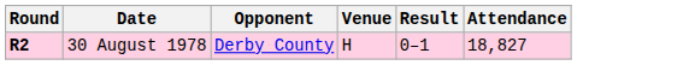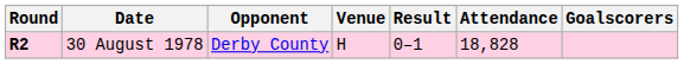+ column: Goalscorers
30 August 1978 | Attendance: 18,827 -> 18,828
